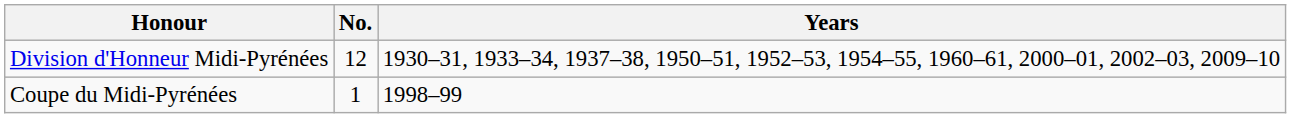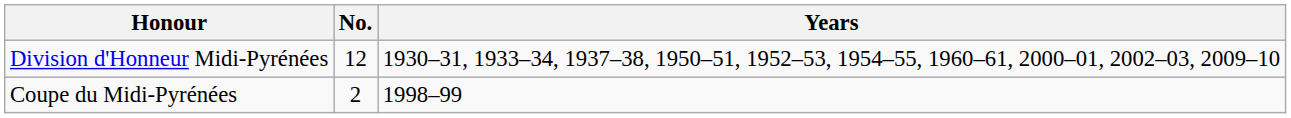Coupe du Midi-Pyrénées | No.: 1 -> 2
